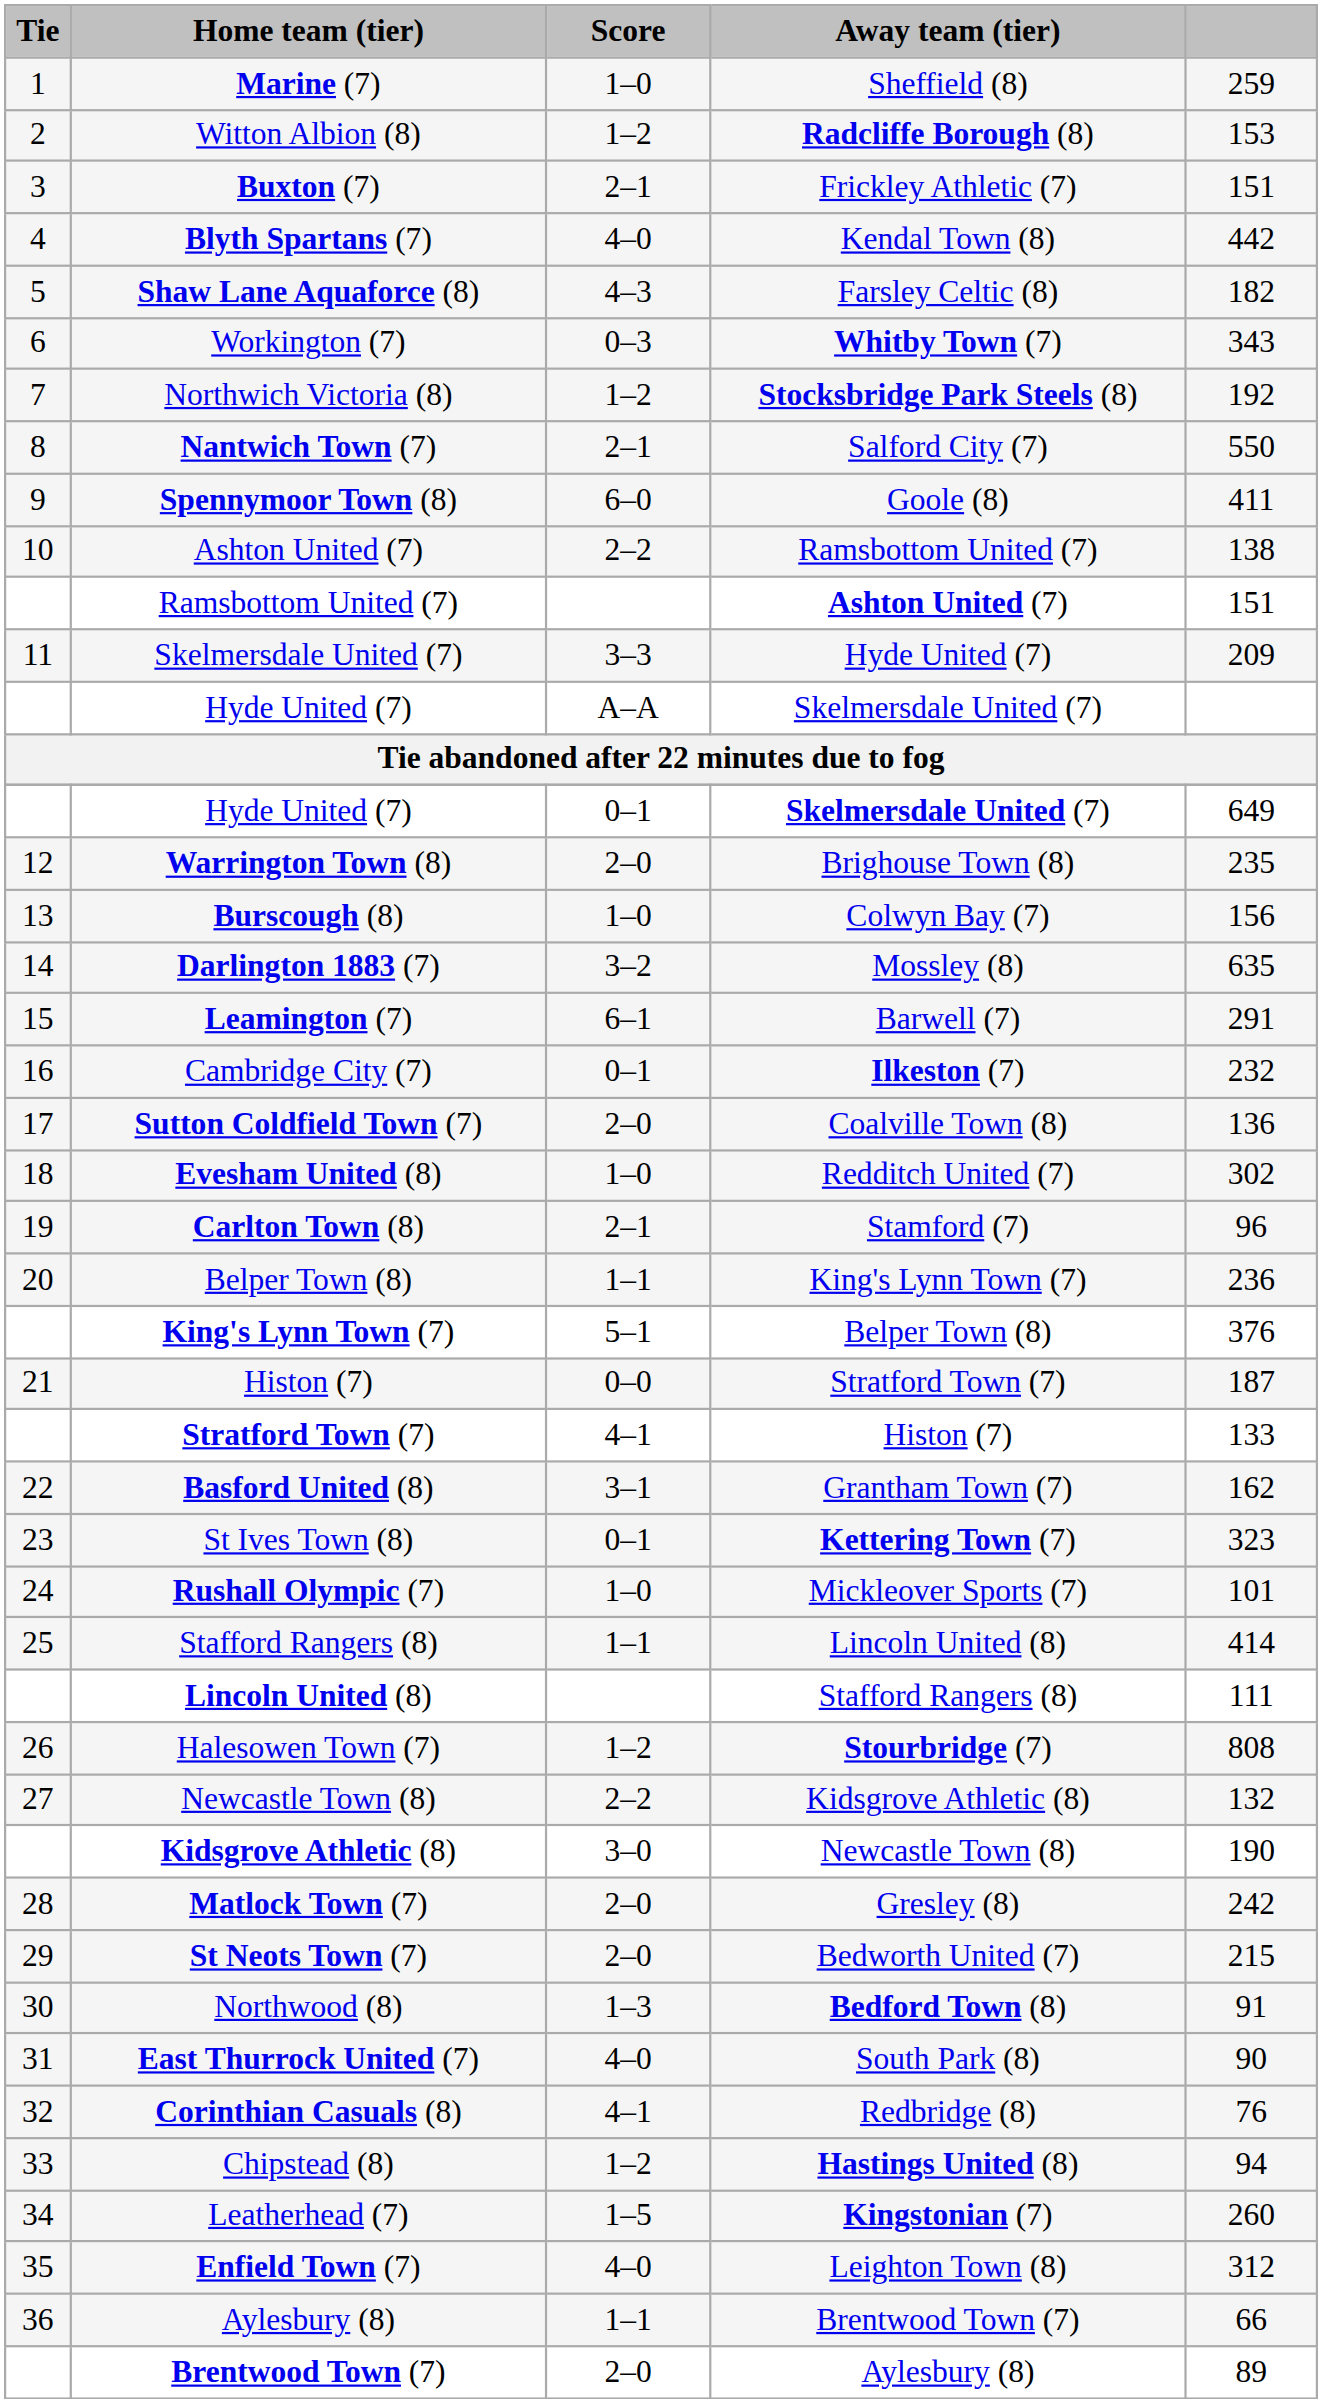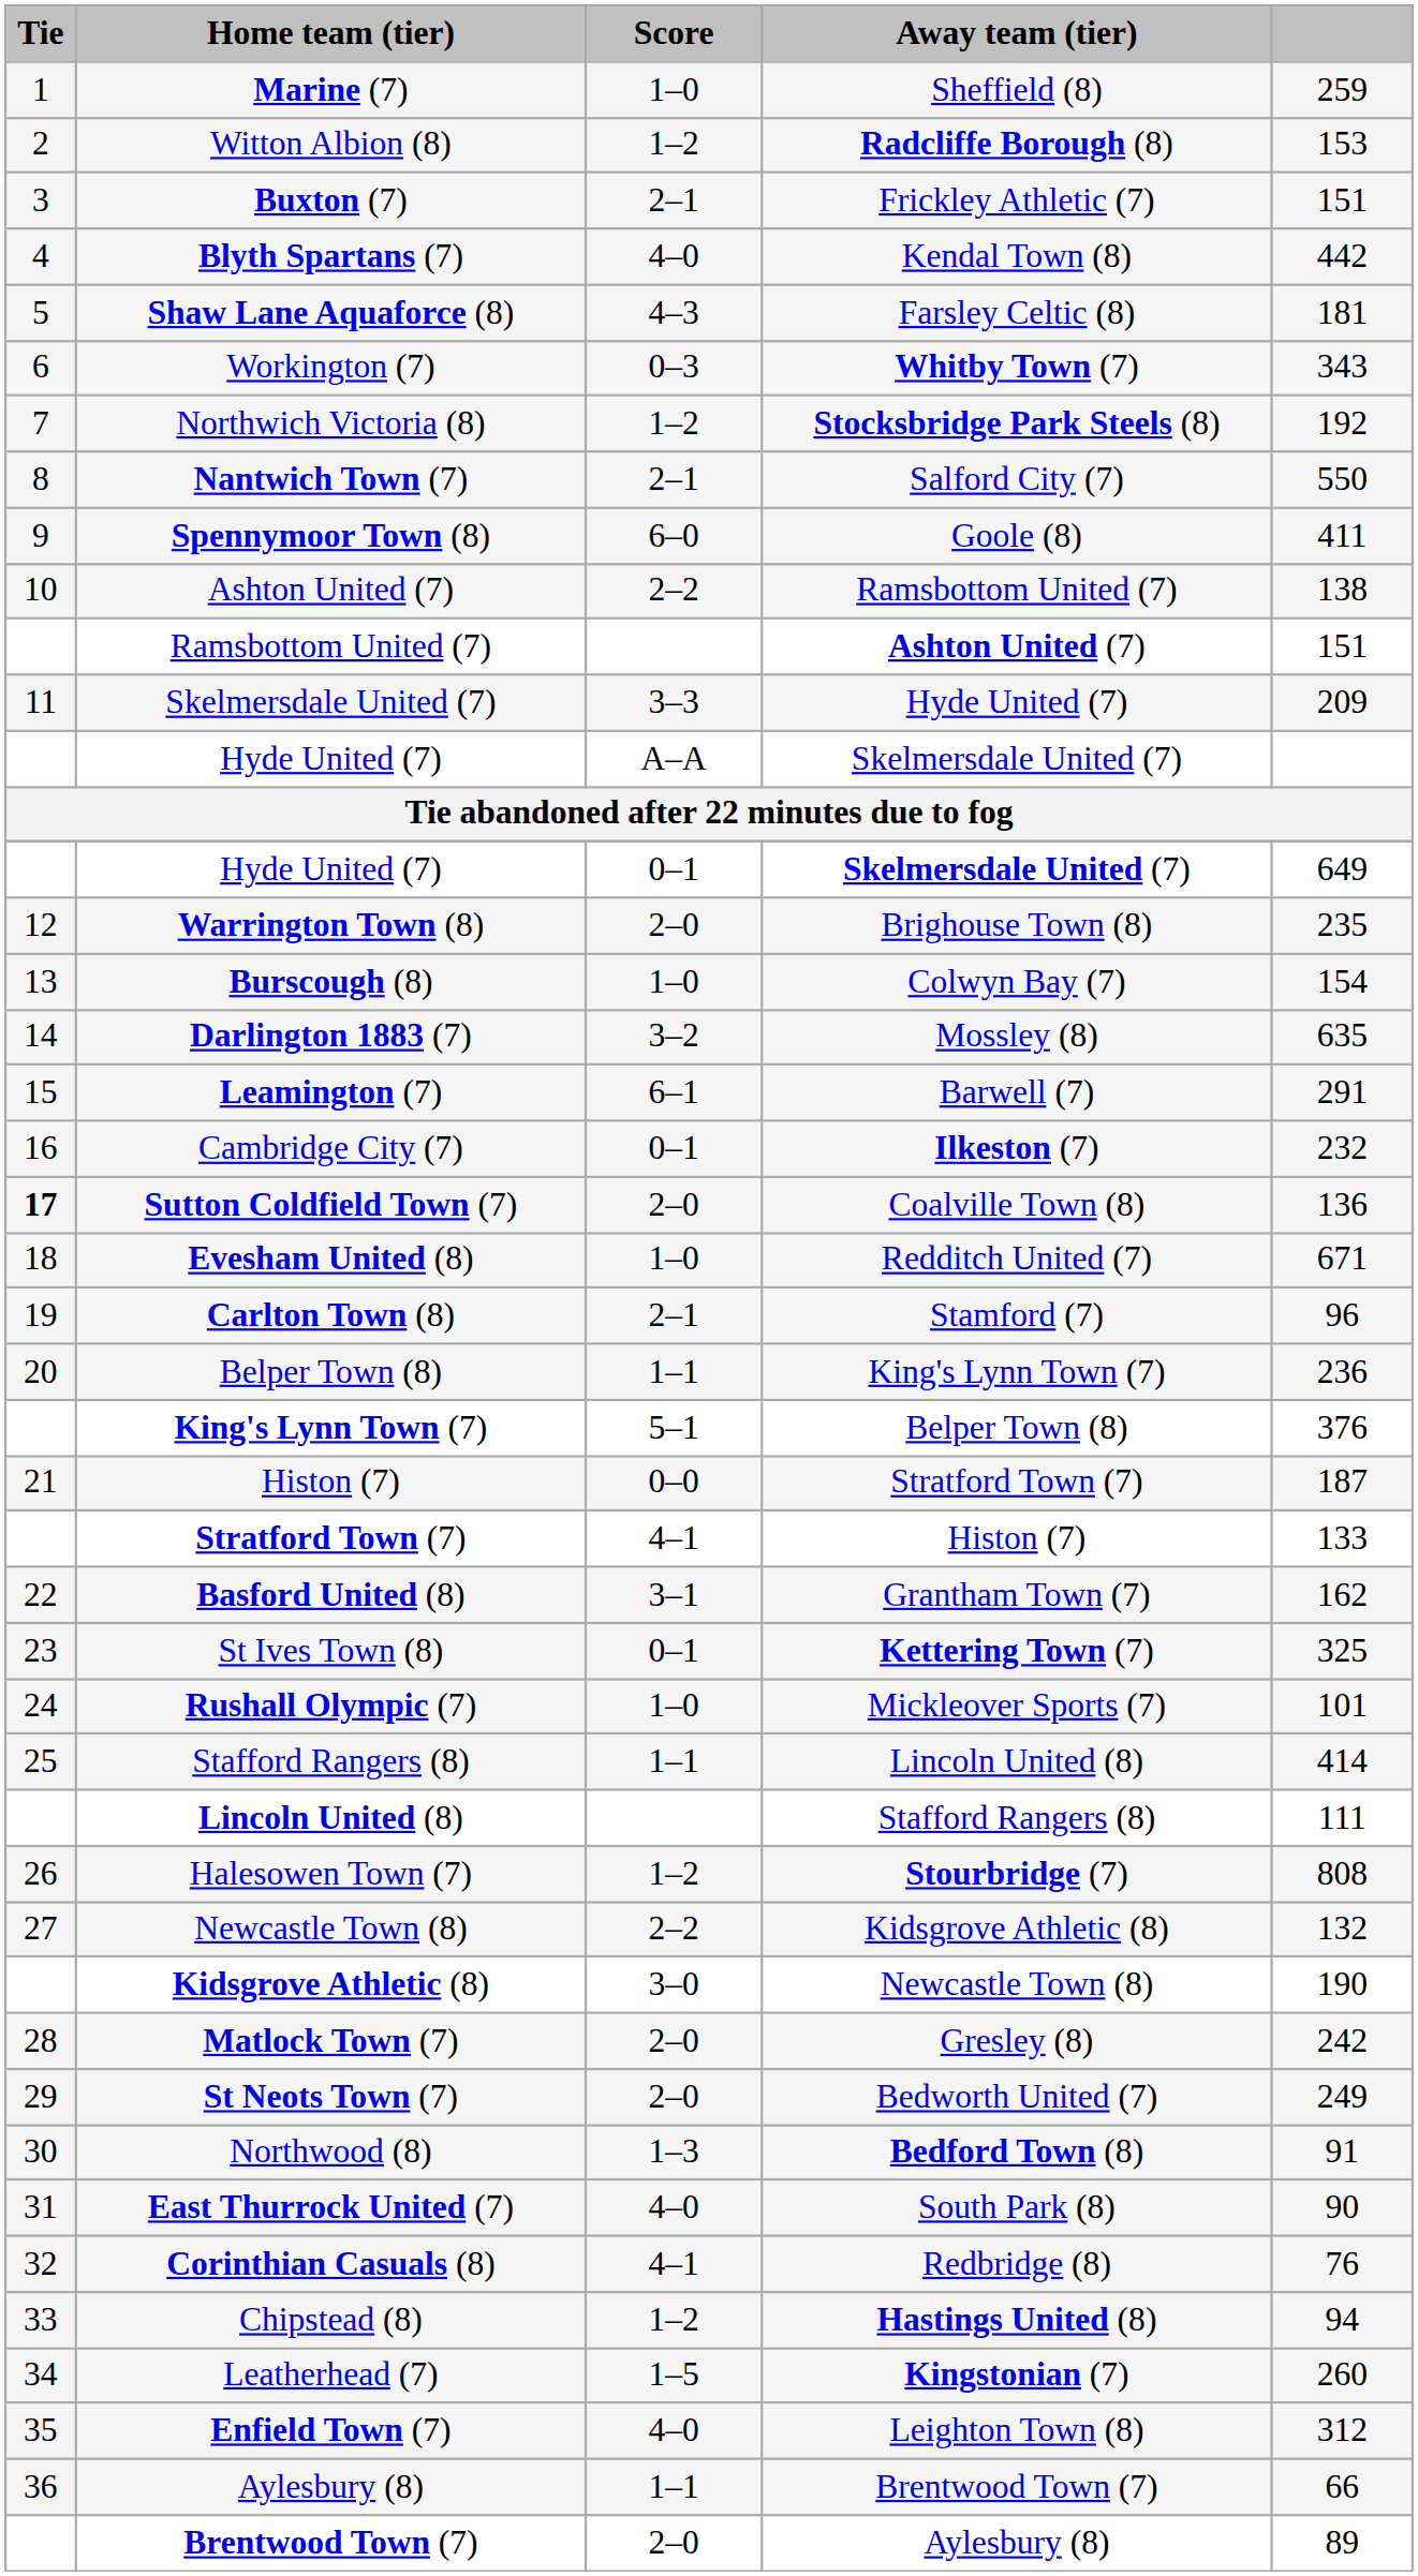Shaw Lane Aquaforce (8) | column 5: 182 -> 181
Burscough (8) | column 5: 156 -> 154
Sutton Coldfield Town (7) | Tie: normal -> bold
Evesham United (8) | column 5: 302 -> 671
St Ives Town (8) | column 5: 323 -> 325
St Neots Town (7) | column 5: 215 -> 249
